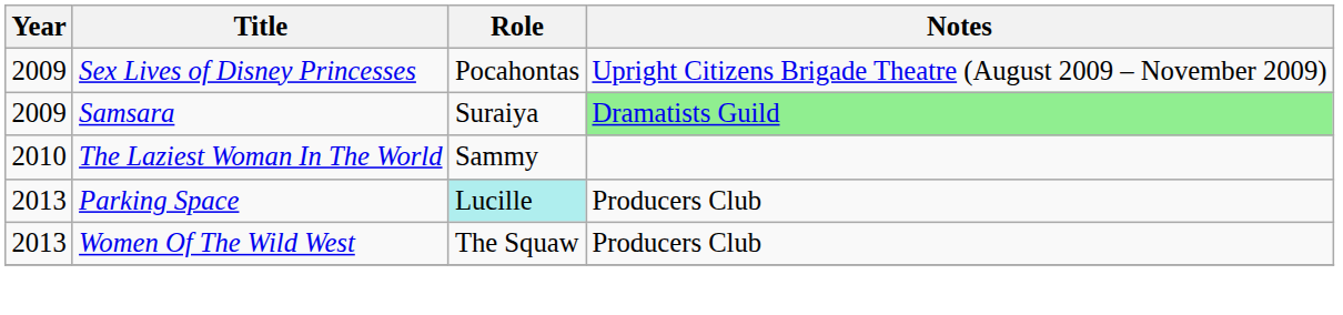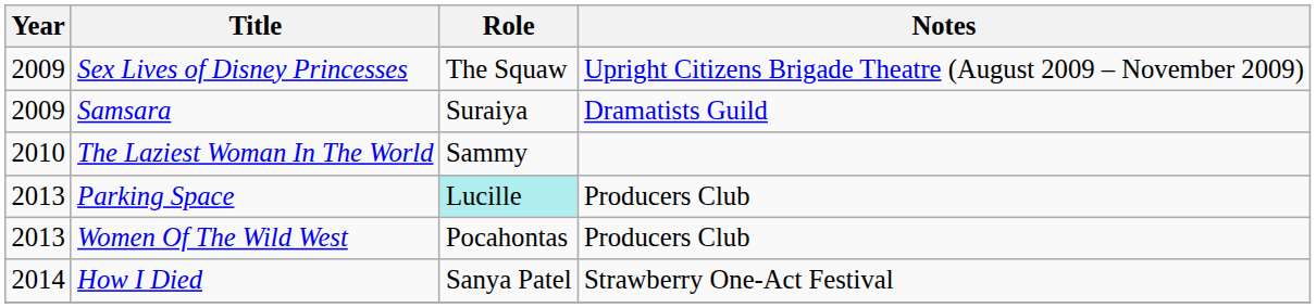Sex Lives of Disney Princesses | Role: Pocahontas -> The Squaw
Samsara | Notes: lightgreen background -> no background
Women Of The Wild West | Role: The Squaw -> Pocahontas
+ row: 2014 | How I Died | Sanya Patel | Strawberry One-Act Festival
